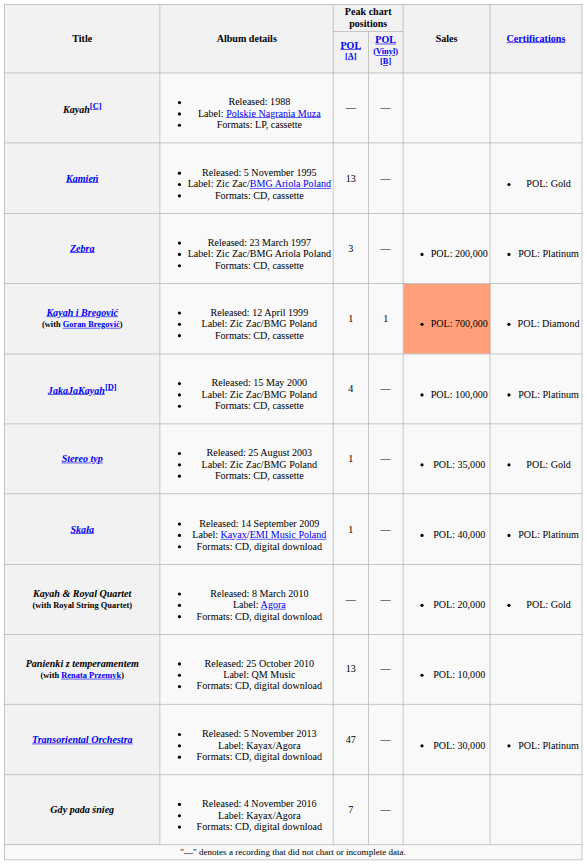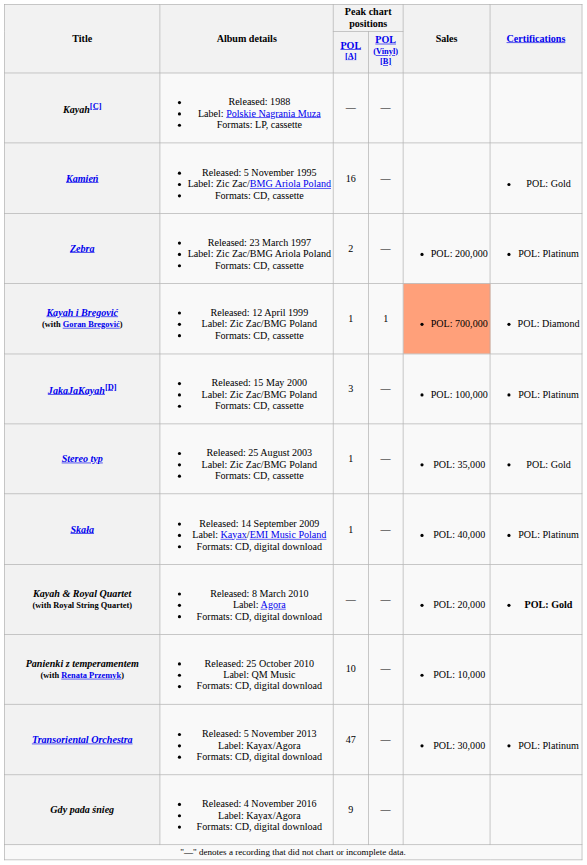Kamień | Peak chart positions / POL [A]: 13 -> 16
Zebra | Peak chart positions / POL [A]: 3 -> 2
JakaJaKayah[D] | Peak chart positions / POL [A]: 4 -> 3
Kayah & Royal Quartet (with Royal String Quartet) | Certifications: normal -> bold
Panienki z temperamentem (with Renata Przemyk) | Peak chart positions / POL [A]: 13 -> 10
Gdy pada śnieg | Peak chart positions / POL [A]: 7 -> 9
